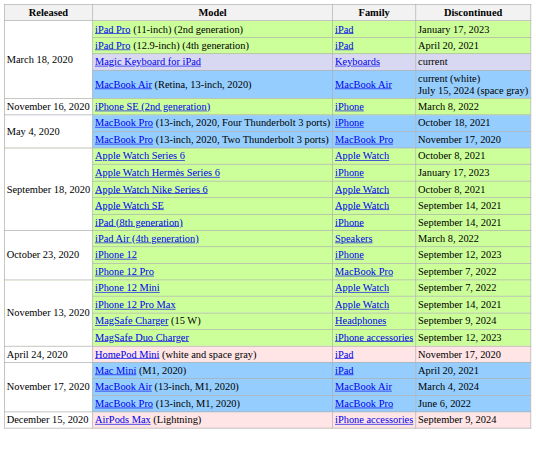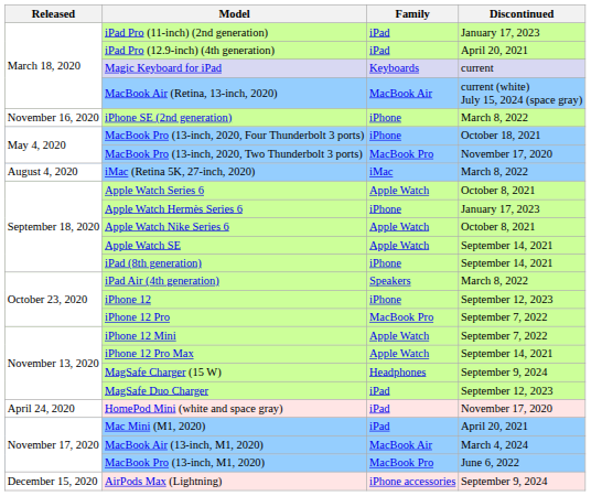+ row: August 4, 2020 | iMac (Retina 5K, 27-inch, 2020) | iMac | March 8, 2022
MagSafe Duo Charger | Family: iPhone accessories -> iPad
